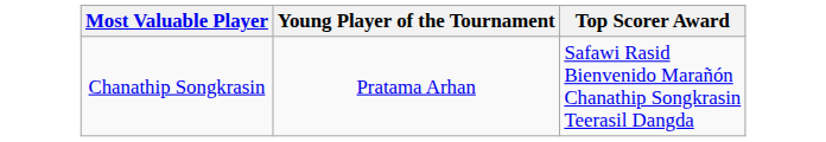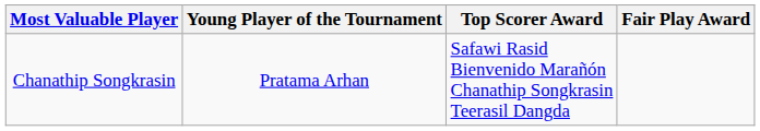+ column: Fair Play Award
